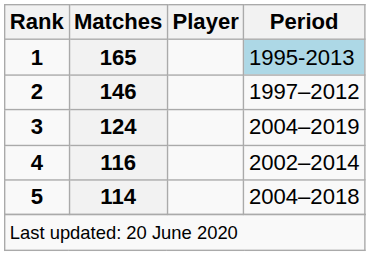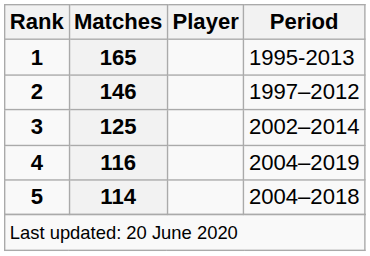1 | Period: lightblue background -> no background
3 | Matches: 124 -> 125
3 | Period: 2004–2019 -> 2002–2014
4 | Period: 2002–2014 -> 2004–2019
